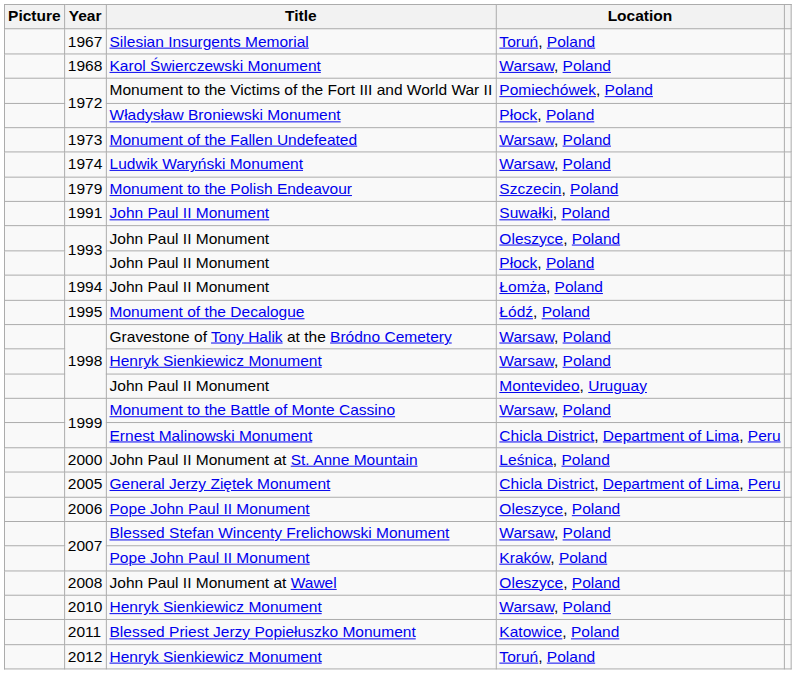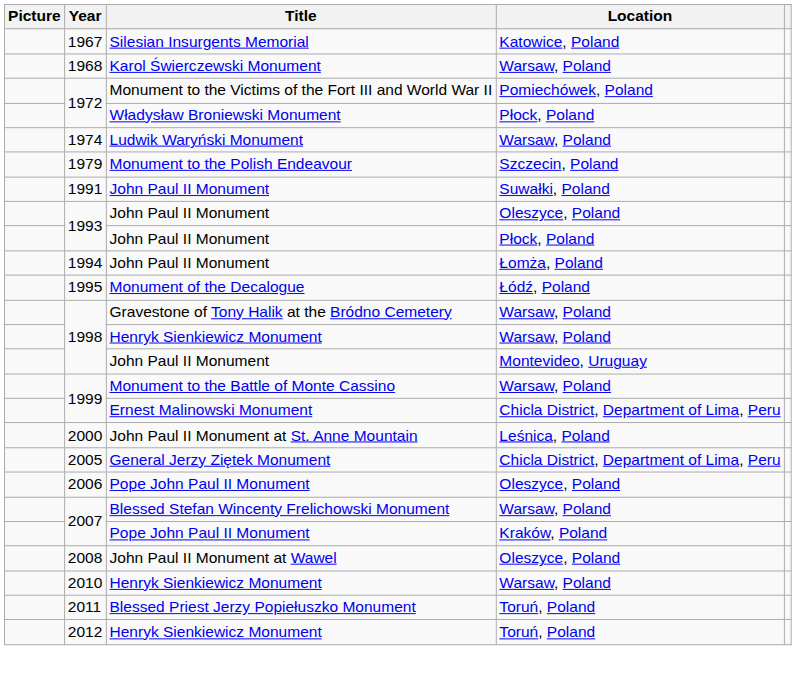1967 | Location: Toruń, Poland -> Katowice, Poland
- row: 1973 | Monument of the Fallen Undefeated | Warsaw, Poland
2011 | Location: Katowice, Poland -> Toruń, Poland
